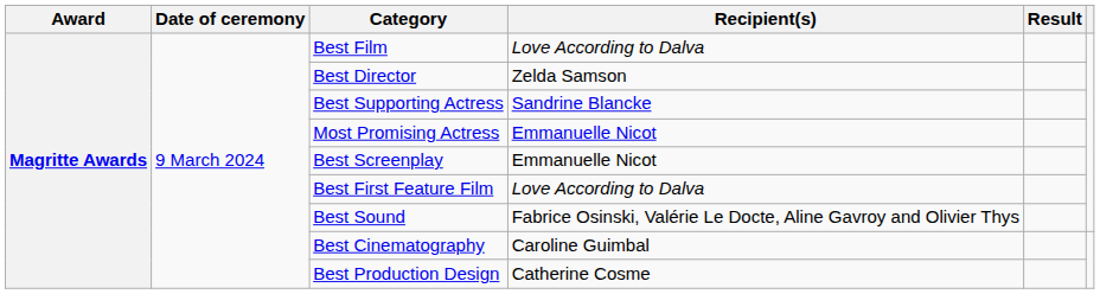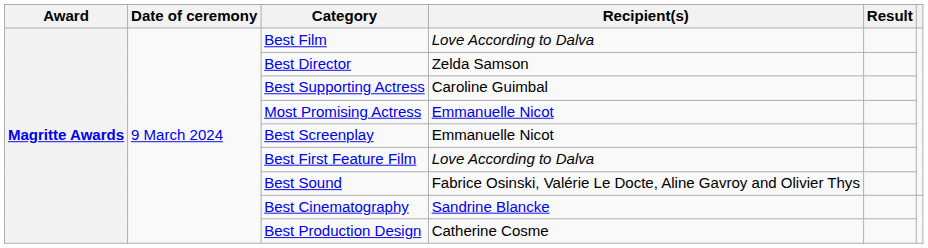Best Supporting Actress | Recipient(s): Sandrine Blancke -> Caroline Guimbal
Best Cinematography | Recipient(s): Caroline Guimbal -> Sandrine Blancke
